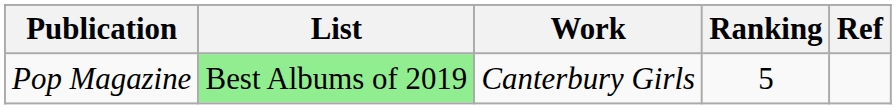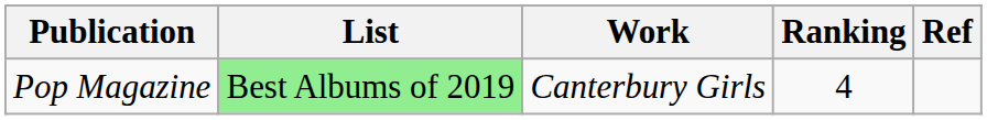Pop Magazine | Ranking: 5 -> 4
